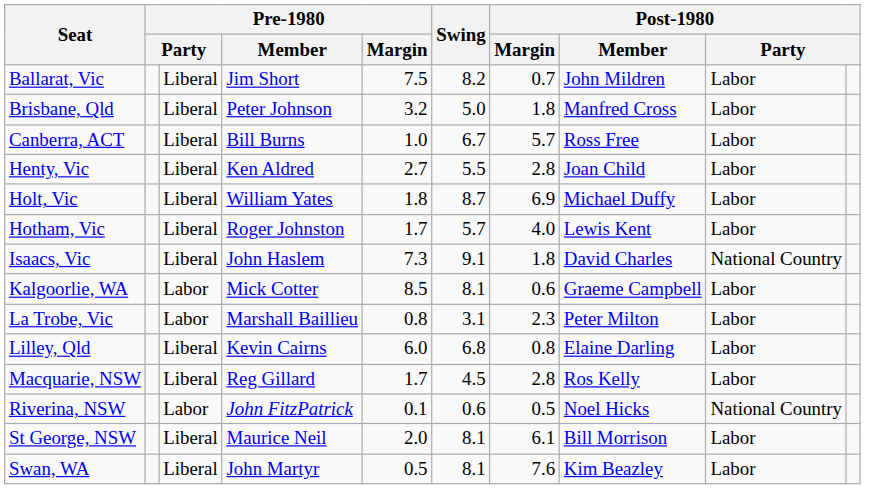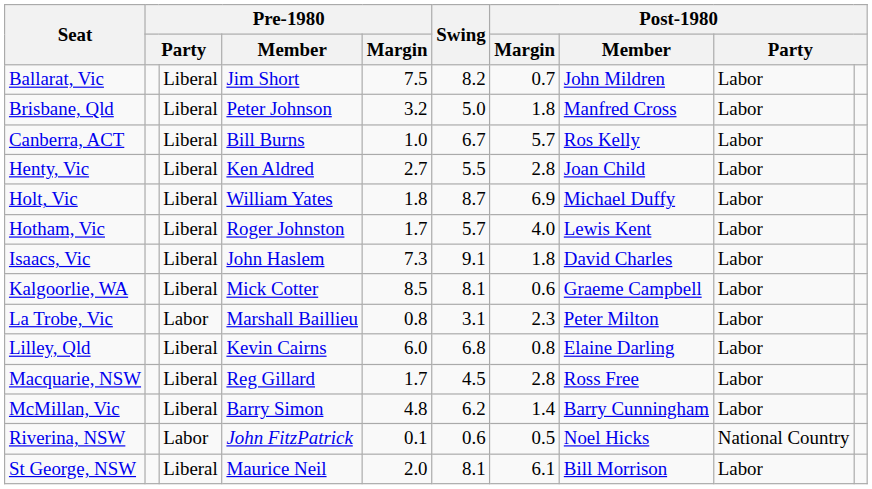Canberra, ACT | Post-1980 / Member: Ross Free -> Ros Kelly
Isaacs, Vic | column 9: National Country -> Labor
Kalgoorlie, WA | column 3: Labor -> Liberal
Macquarie, NSW | Post-1980 / Member: Ros Kelly -> Ross Free
+ row: McMillan, Vic | Liberal | Barry Simon | 4.8 | 6.2 | 1.4 | Barry Cunningham | Labor
- row: Swan, WA | Liberal | John Martyr | 0.5 | 8.1 | 7.6 | Kim Beazley | Labor
